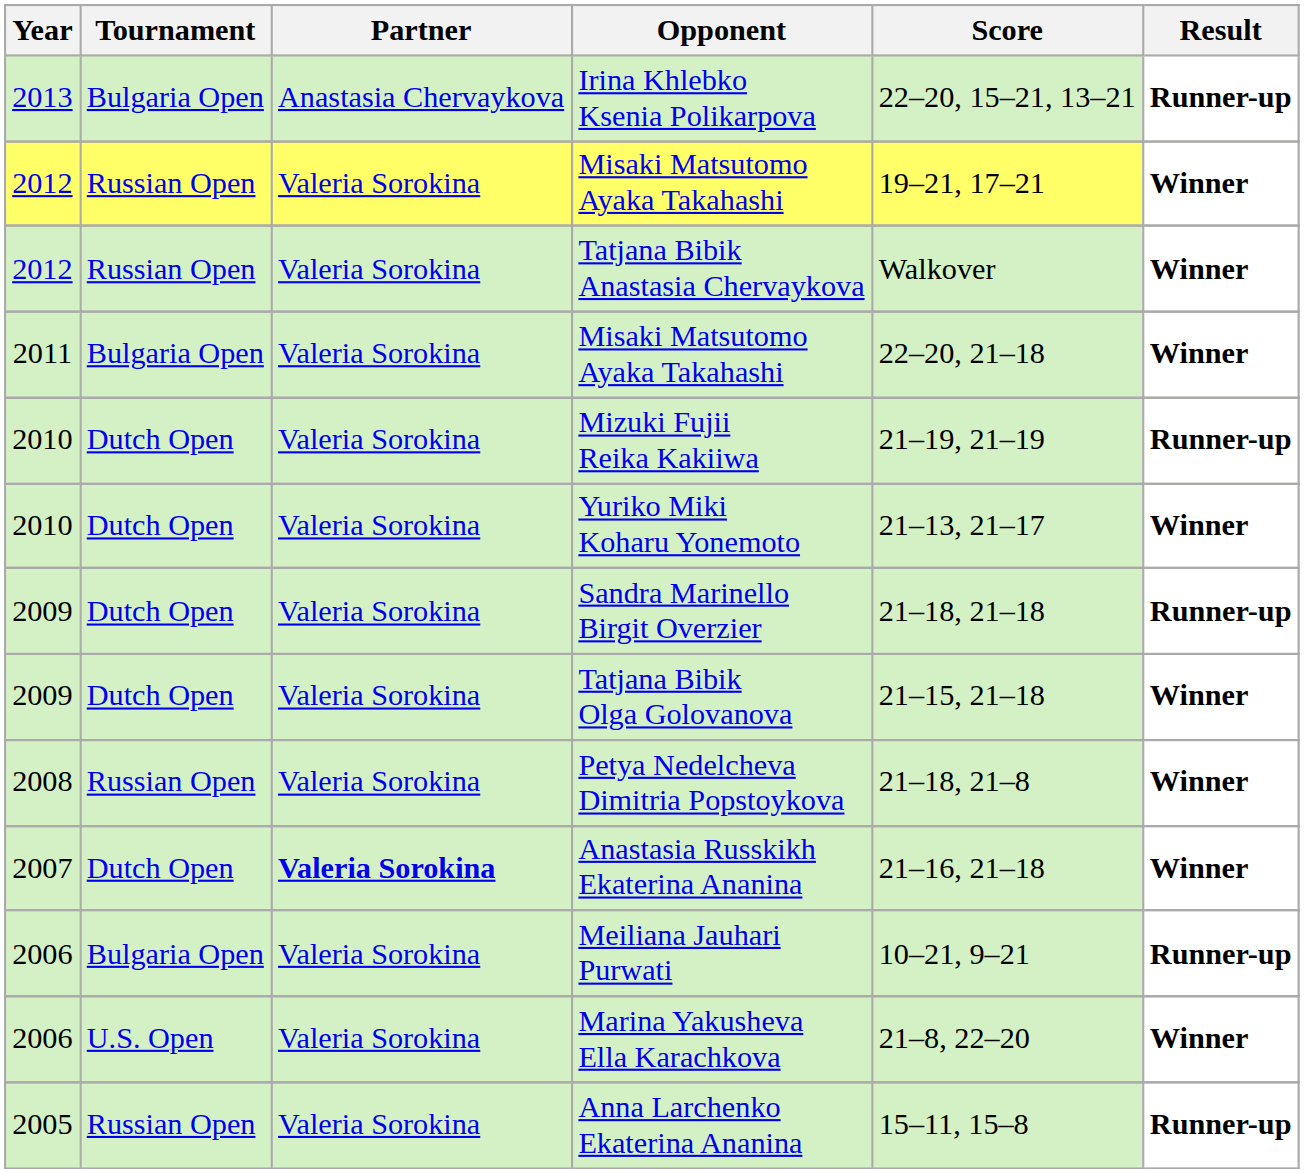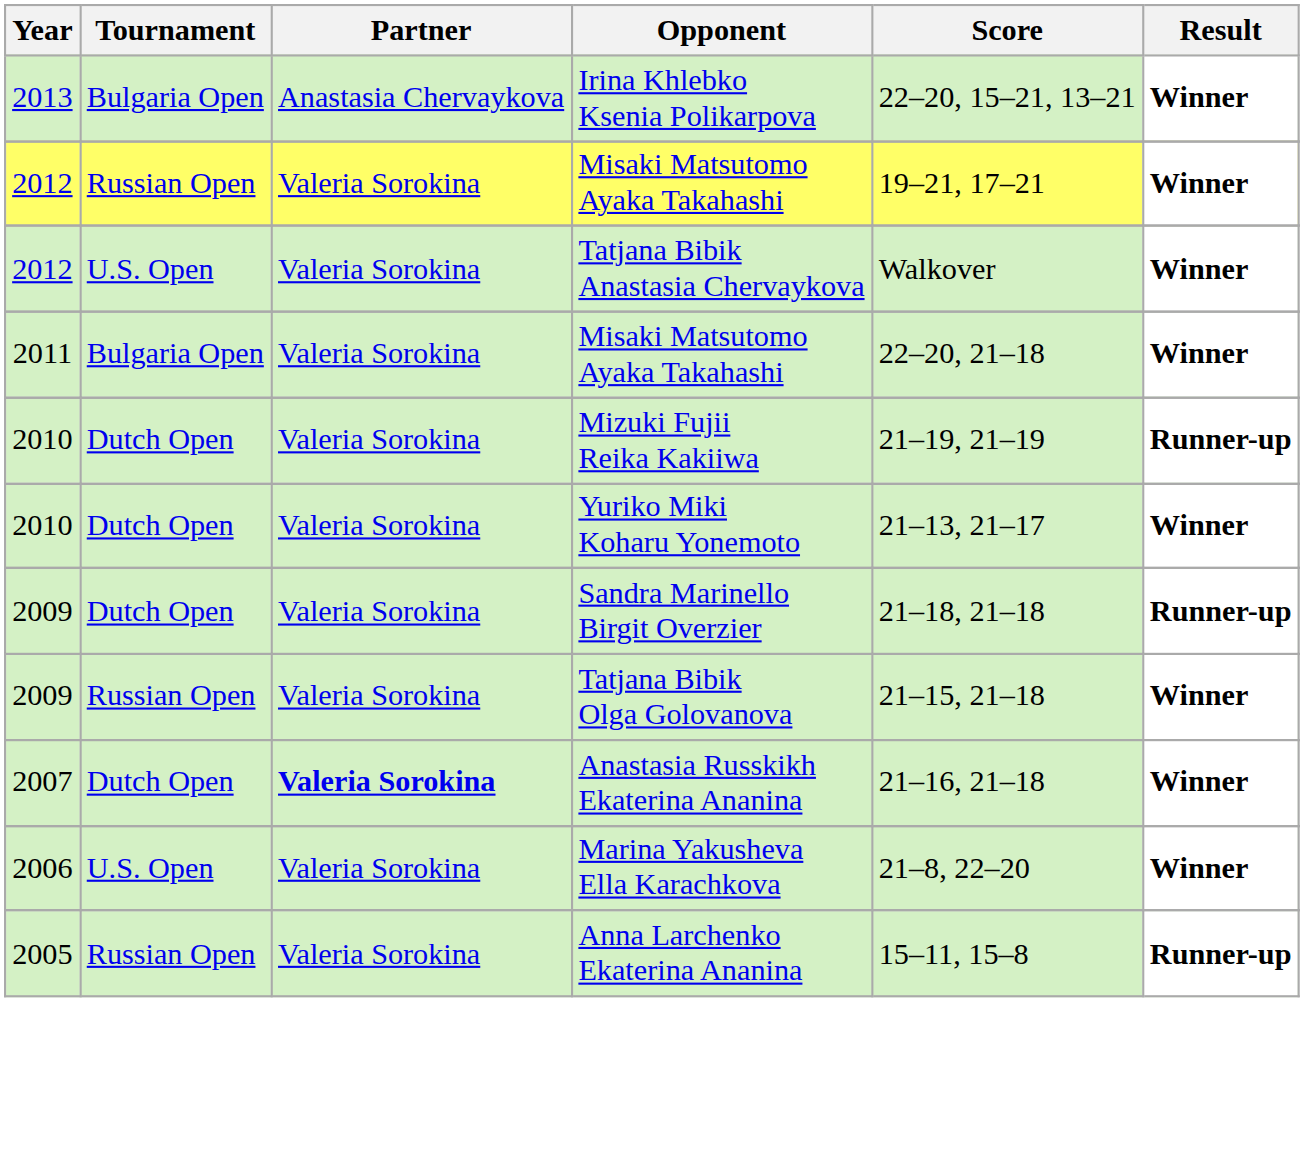Irina Khlebko Ksenia Polikarpova | Result: Runner-up -> Winner
Tatjana Bibik Anastasia Chervaykova | Tournament: Russian Open -> U.S. Open
Tatjana Bibik Olga Golovanova | Tournament: Dutch Open -> Russian Open
- row: 2008 | Russian Open | Valeria Sorokina | Petya Nedelcheva Dimitria Popstoykova | 21–18, 21–8 | Winner
- row: 2006 | Bulgaria Open | Valeria Sorokina | Meiliana Jauhari Purwati | 10–21, 9–21 | Runner-up
